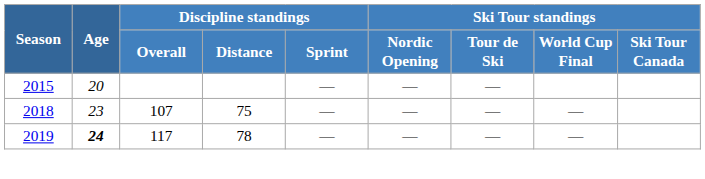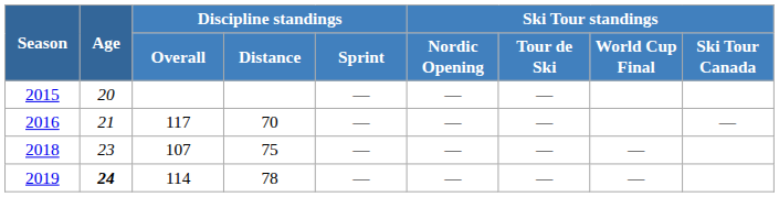+ row: 2016 | 21 | 117 | 70 | — | — | — | —
2019 | Discipline standings / Overall: 117 -> 114
